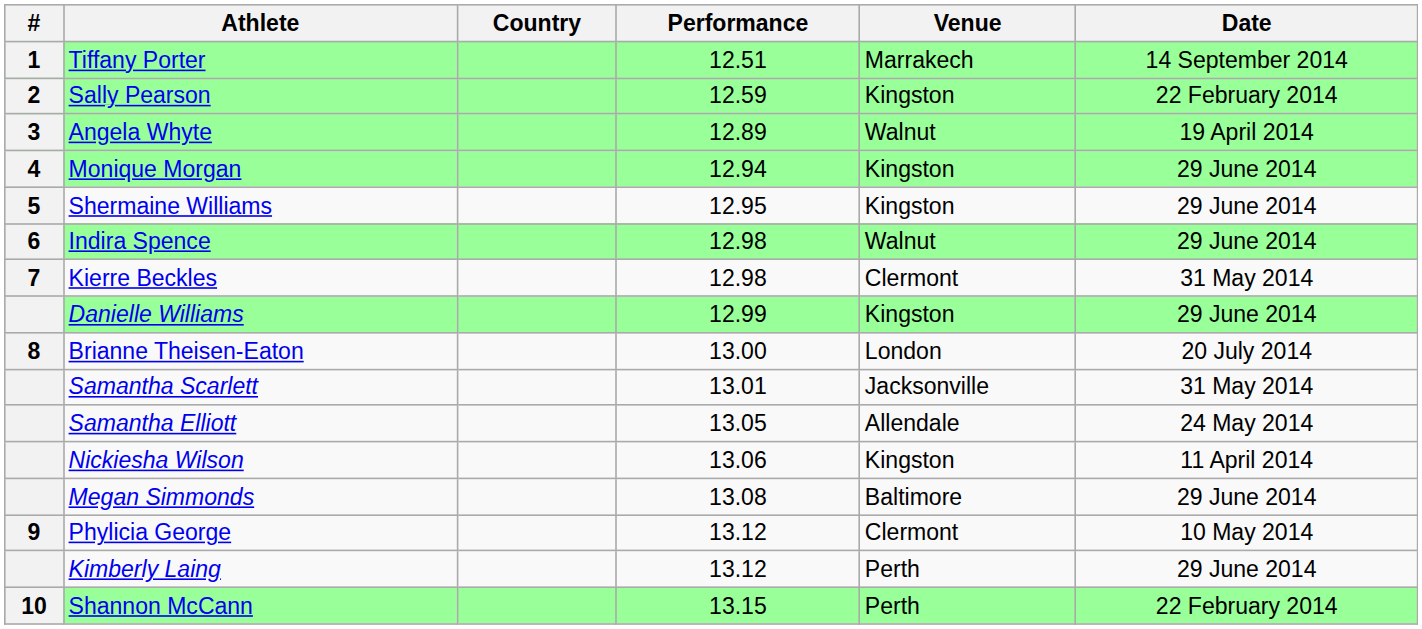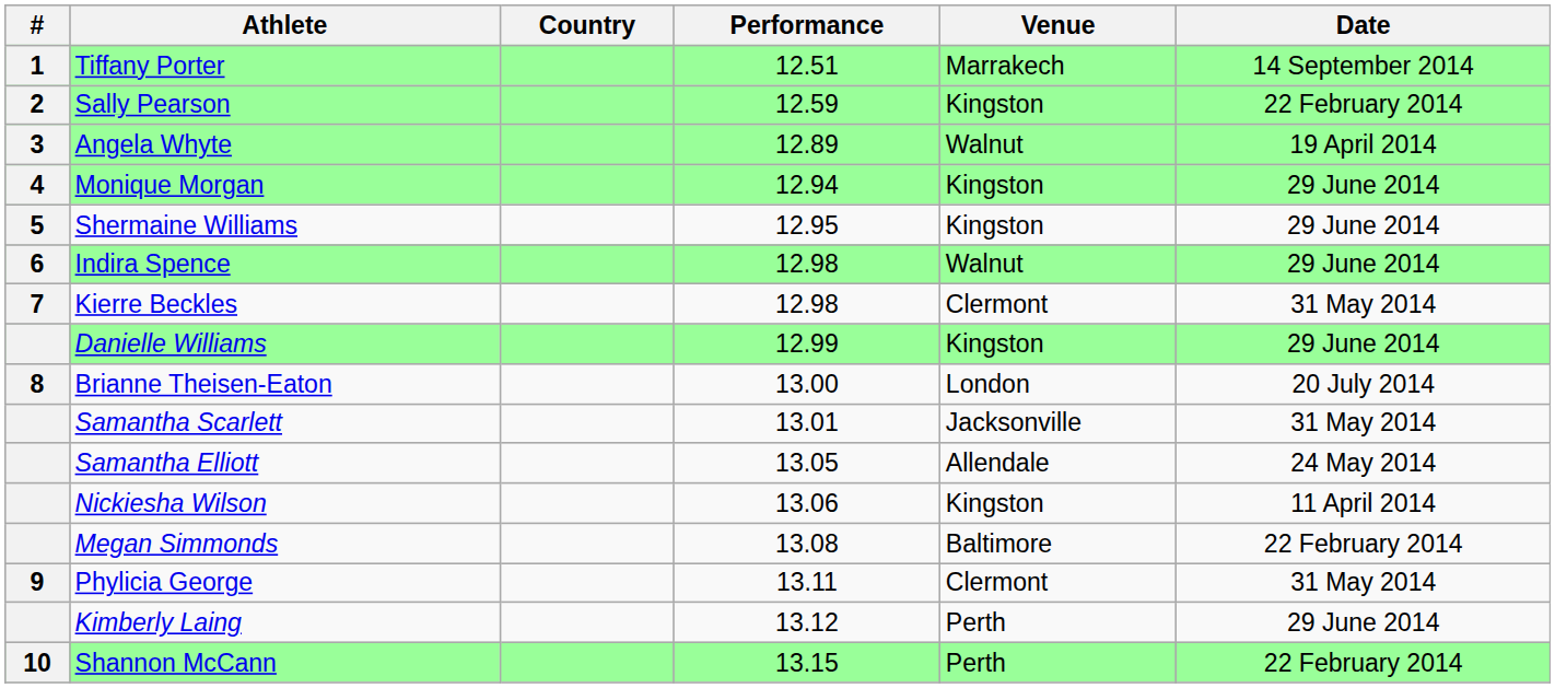Megan Simmonds | Date: 29 June 2014 -> 22 February 2014
Phylicia George | Performance: 13.12 -> 13.11
Phylicia George | Date: 10 May 2014 -> 31 May 2014
